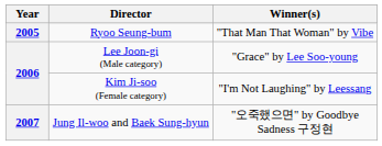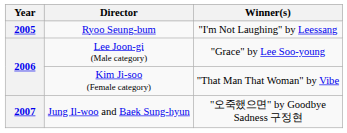Ryoo Seung-bum | Winner(s): "That Man That Woman" by Vibe -> "I'm Not Laughing" by Leessang
Kim Ji-soo (Female category) | Winner(s): "I'm Not Laughing" by Leessang -> "That Man That Woman" by Vibe
